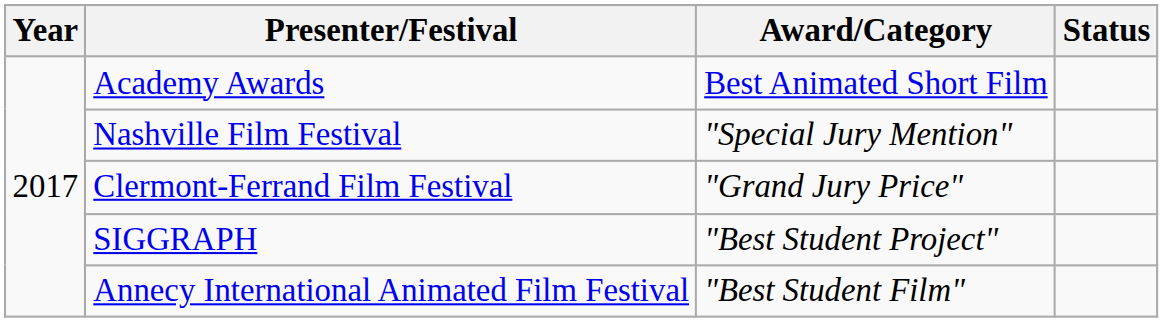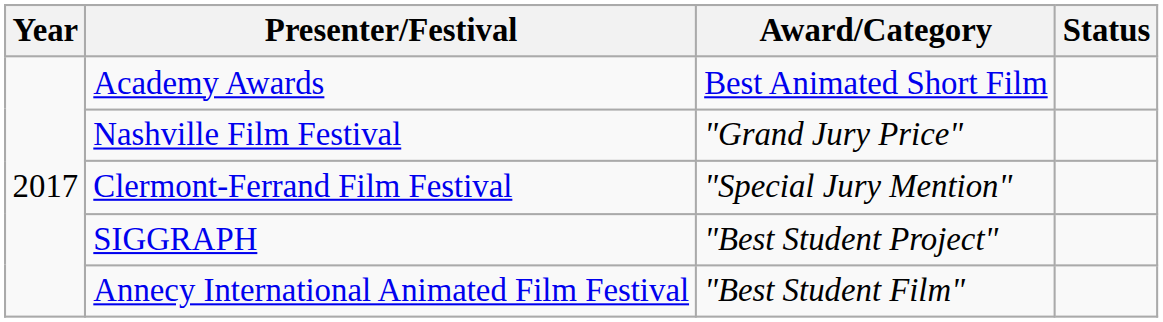Nashville Film Festival | Award/Category: "Special Jury Mention" -> "Grand Jury Price"
Clermont-Ferrand Film Festival | Award/Category: "Grand Jury Price" -> "Special Jury Mention"
